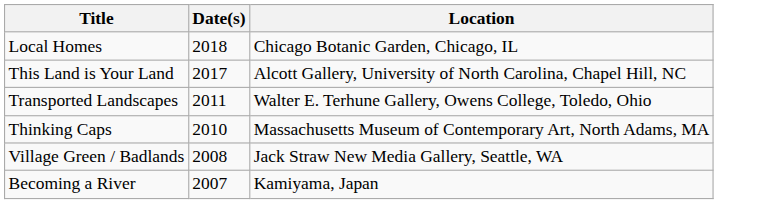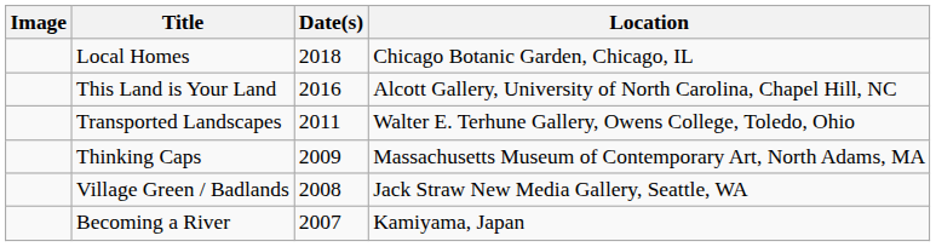+ column: Image
This Land is Your Land | Date(s): 2017 -> 2016
Thinking Caps | Date(s): 2010 -> 2009
